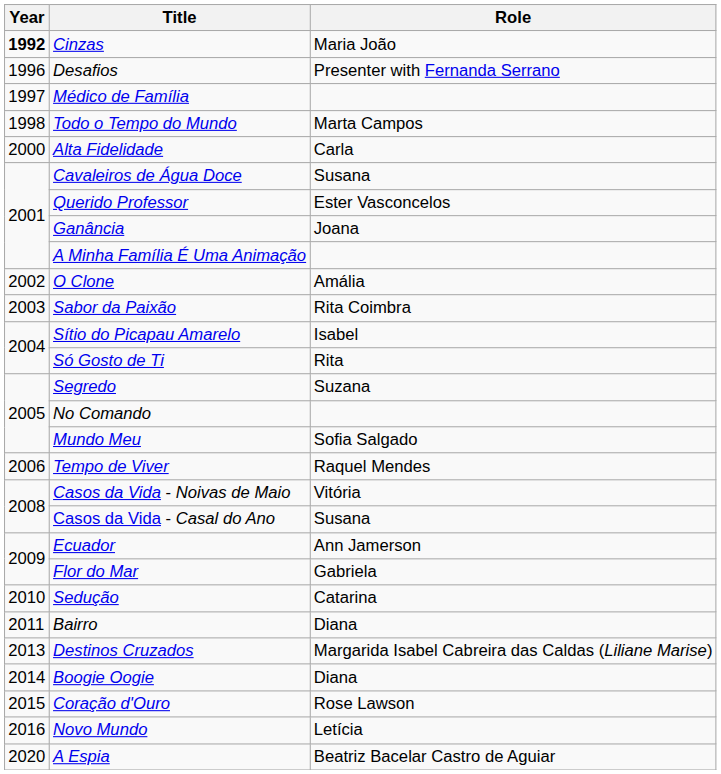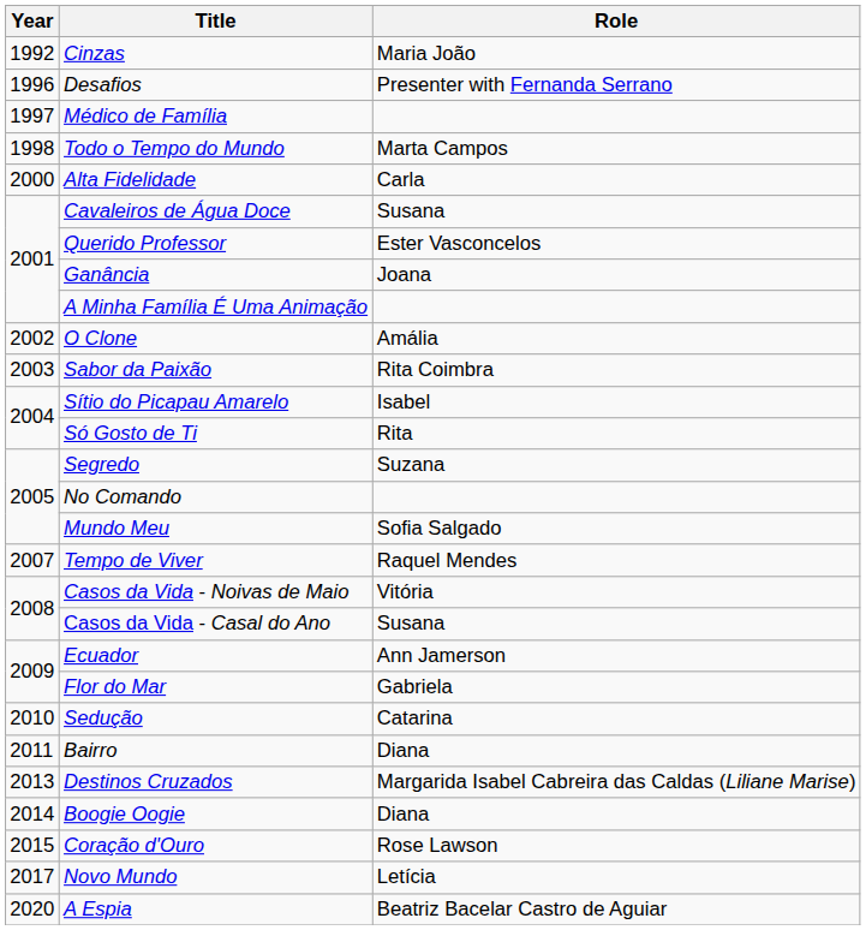Cinzas | Year: bold -> normal
Tempo de Viver | Year: 2006 -> 2007
Novo Mundo | Year: 2016 -> 2017
